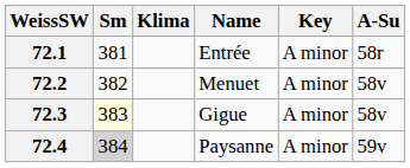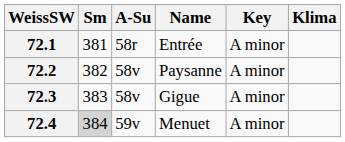columns swapped: Klima <-> A-Su
72.2 | Name: Menuet -> Paysanne
72.3 | Sm: lightyellow background -> no background
72.4 | Name: Paysanne -> Menuet
